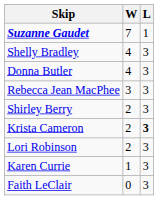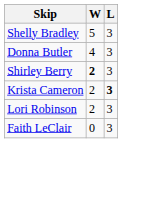- row: Suzanne Gaudet | 7 | 1
Shelly Bradley | W: 4 -> 5
- row: Rebecca Jean MacPhee | 3 | 3
Shirley Berry | W: normal -> bold
- row: Karen Currie | 1 | 3
